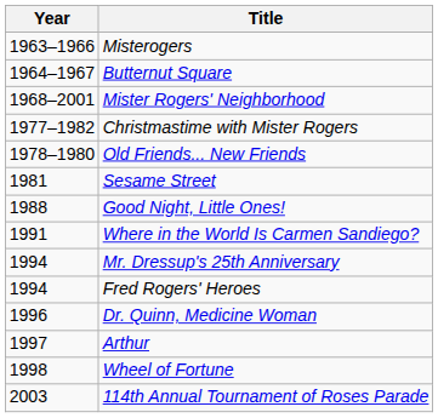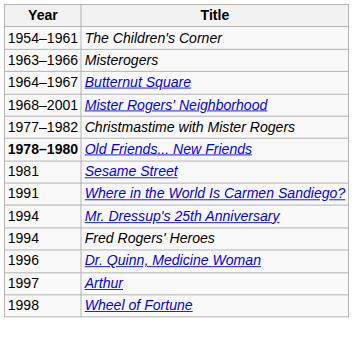+ row: 1954–1961 | The Children's Corner
Old Friends... New Friends | Year: normal -> bold
- row: 1988 | Good Night, Little Ones!
- row: 2003 | 114th Annual Tournament of Roses Parade
